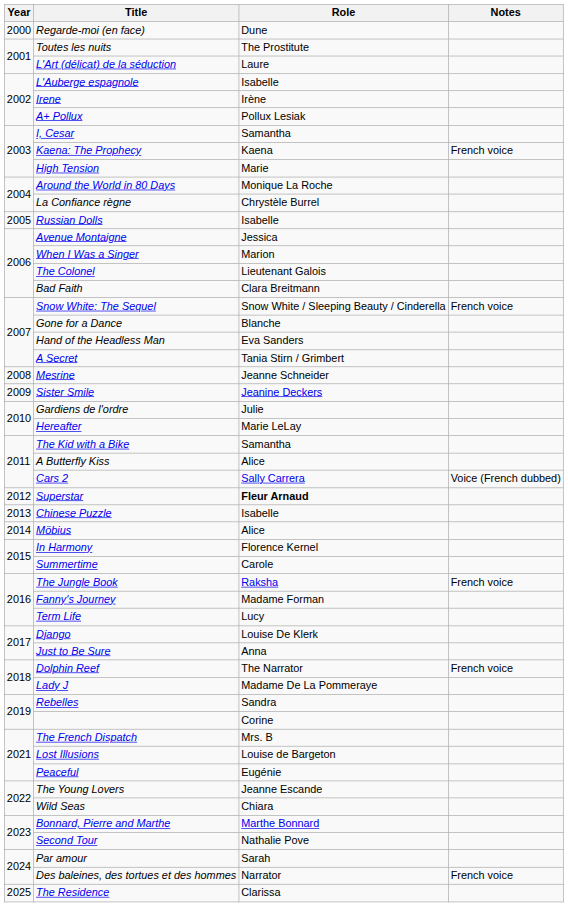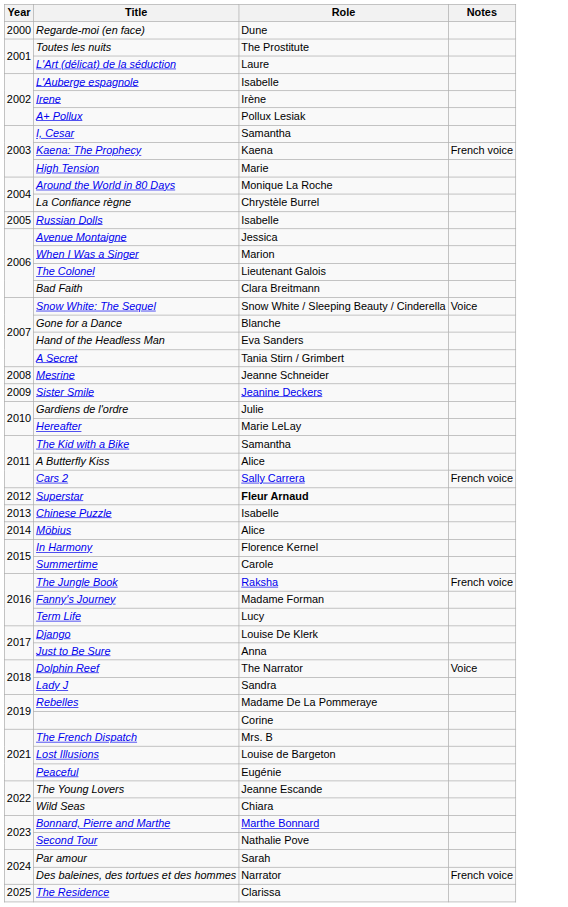Snow White: The Sequel | Notes: French voice -> Voice
Cars 2 | Notes: Voice (French dubbed) -> French voice
Dolphin Reef | Notes: French voice -> Voice
Lady J | Role: Madame De La Pommeraye -> Sandra
Rebelles | Role: Sandra -> Madame De La Pommeraye
